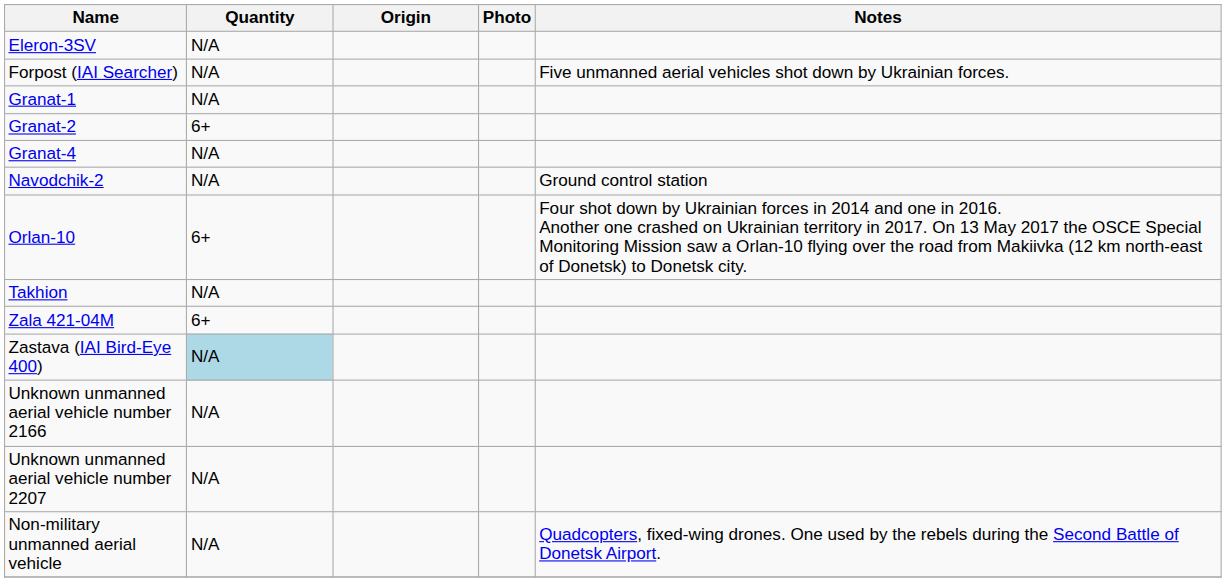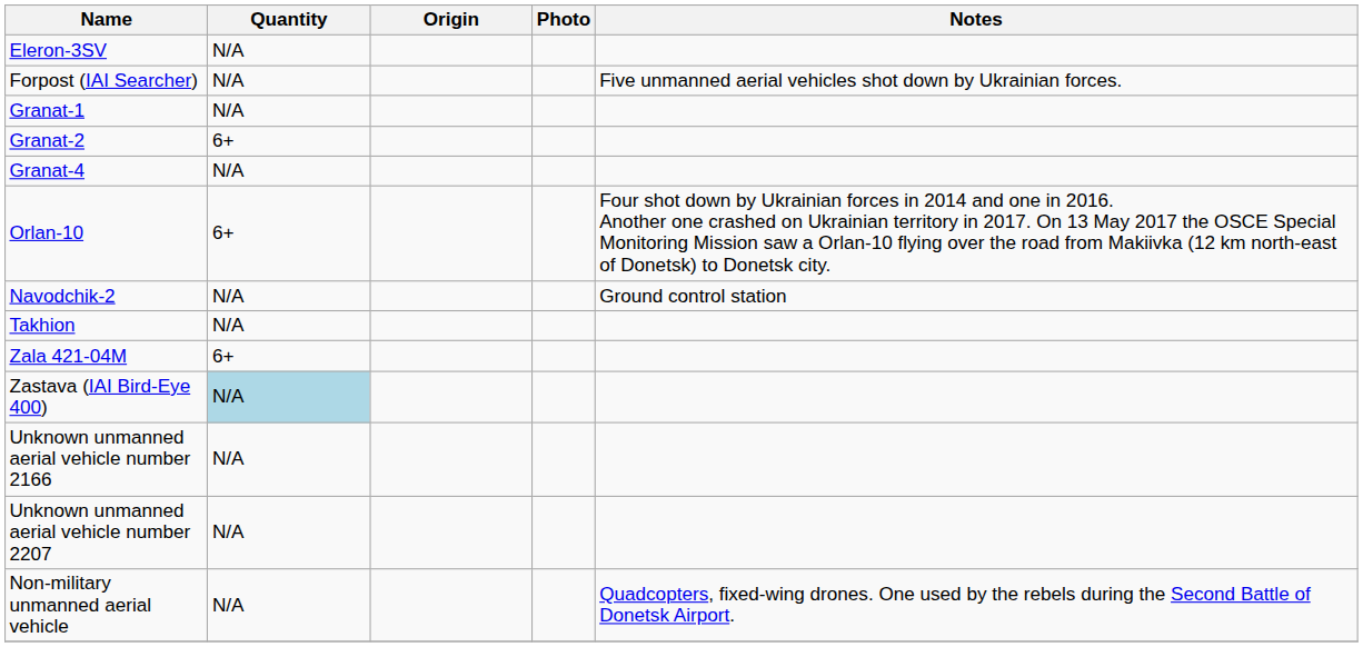rows swapped: Navodchik-2 <-> Orlan-10
